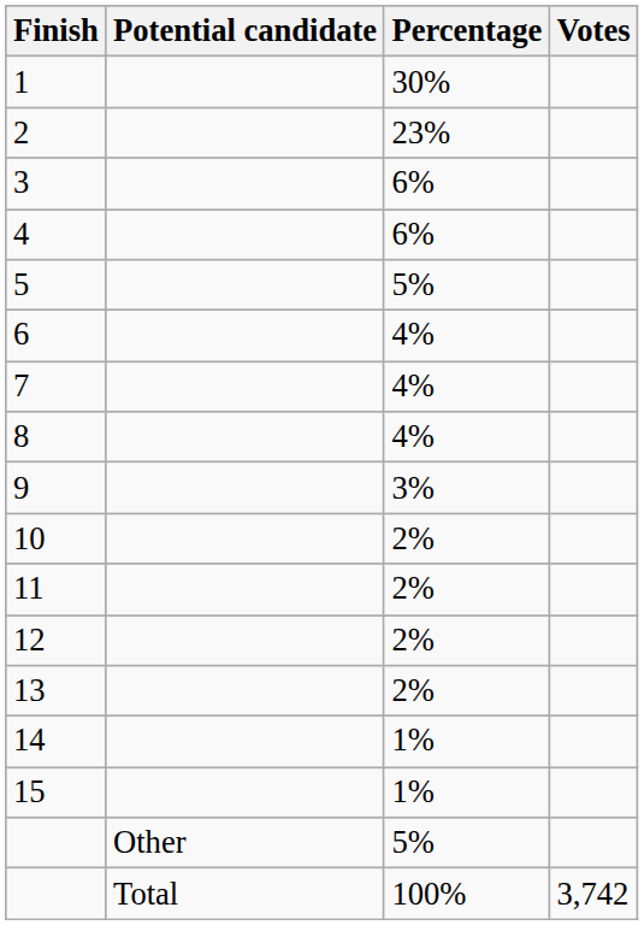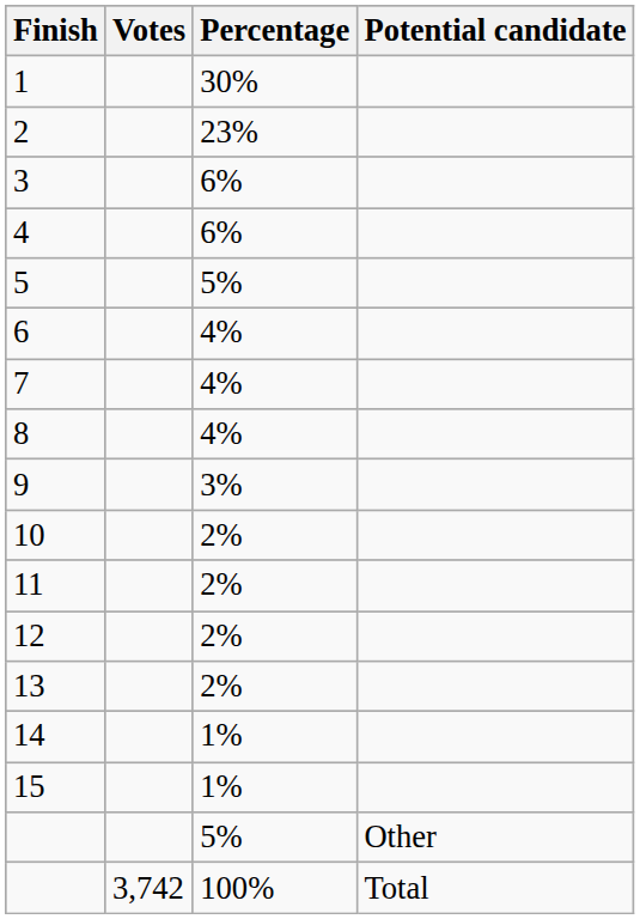columns swapped: Potential candidate <-> Votes
